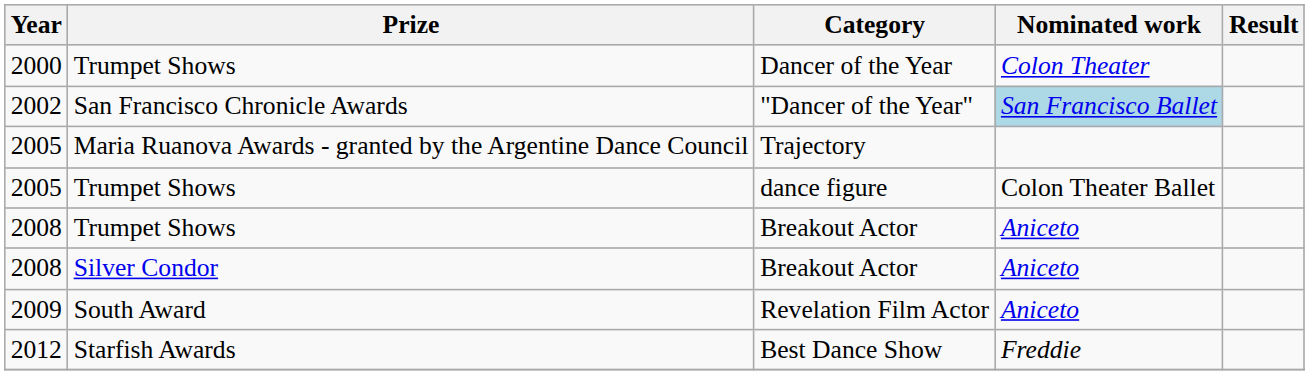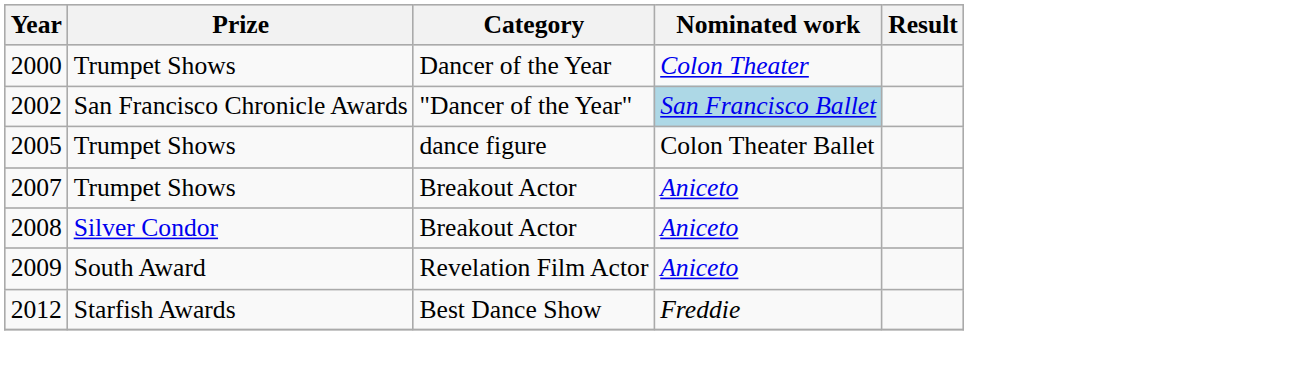- row: 2005 | Maria Ruanova Awards - granted by the Argentine Dance Council | Trajectory
Trumpet Shows / Breakout Actor | Year: 2008 -> 2007
